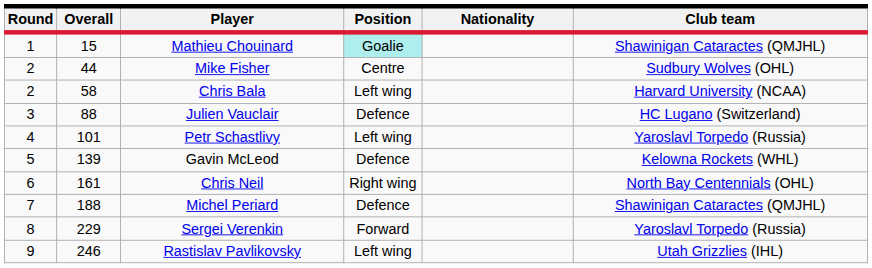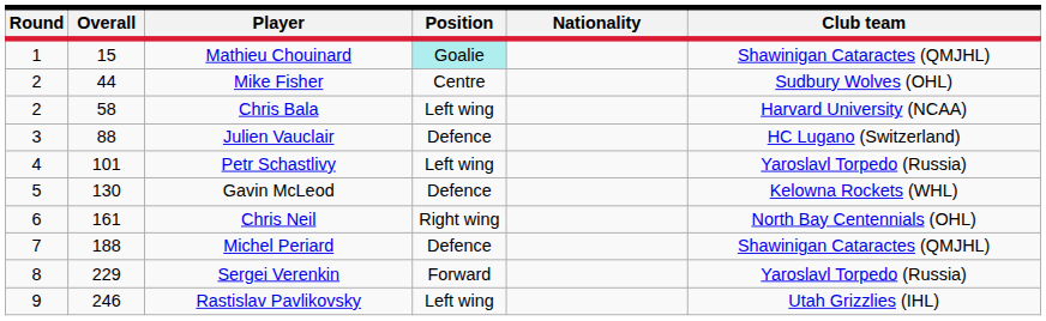Gavin McLeod | Overall: 139 -> 130
